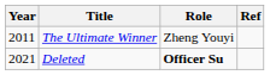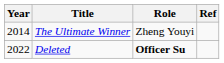The Ultimate Winner | Year: 2011 -> 2014
Deleted | Year: 2021 -> 2022
